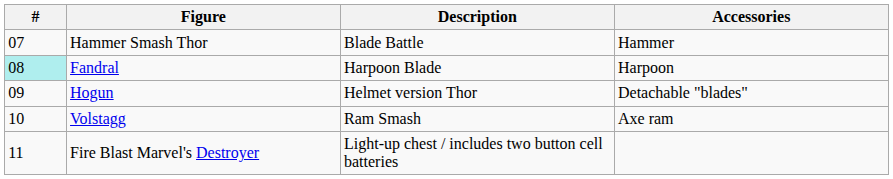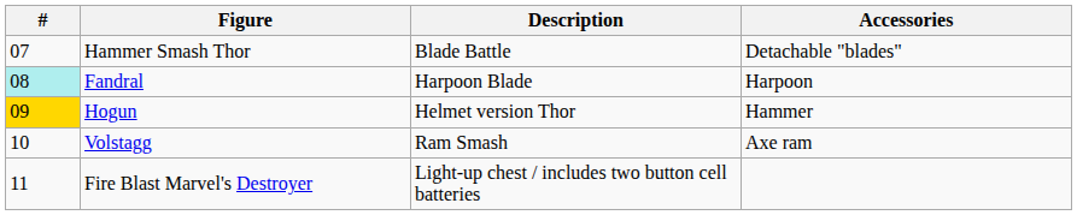Hammer Smash Thor | Accessories: Hammer -> Detachable "blades"
Hogun | #: no background -> gold background
Hogun | Accessories: Detachable "blades" -> Hammer
